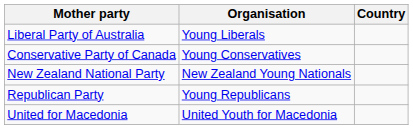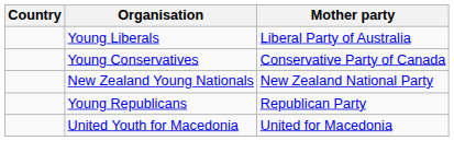columns swapped: Country <-> Mother party
